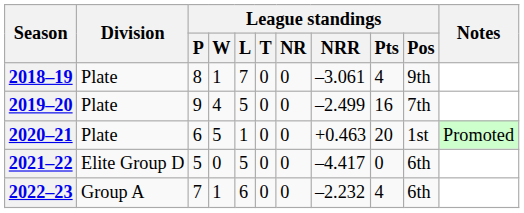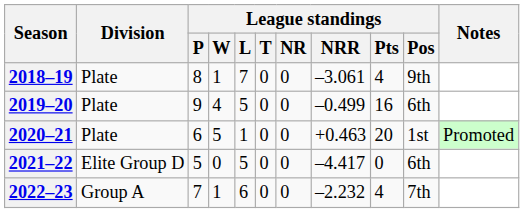2019–20 | League standings / NRR: –2.499 -> –0.499
2019–20 | League standings / Pos: 7th -> 6th
2022–23 | League standings / Pos: 6th -> 7th
